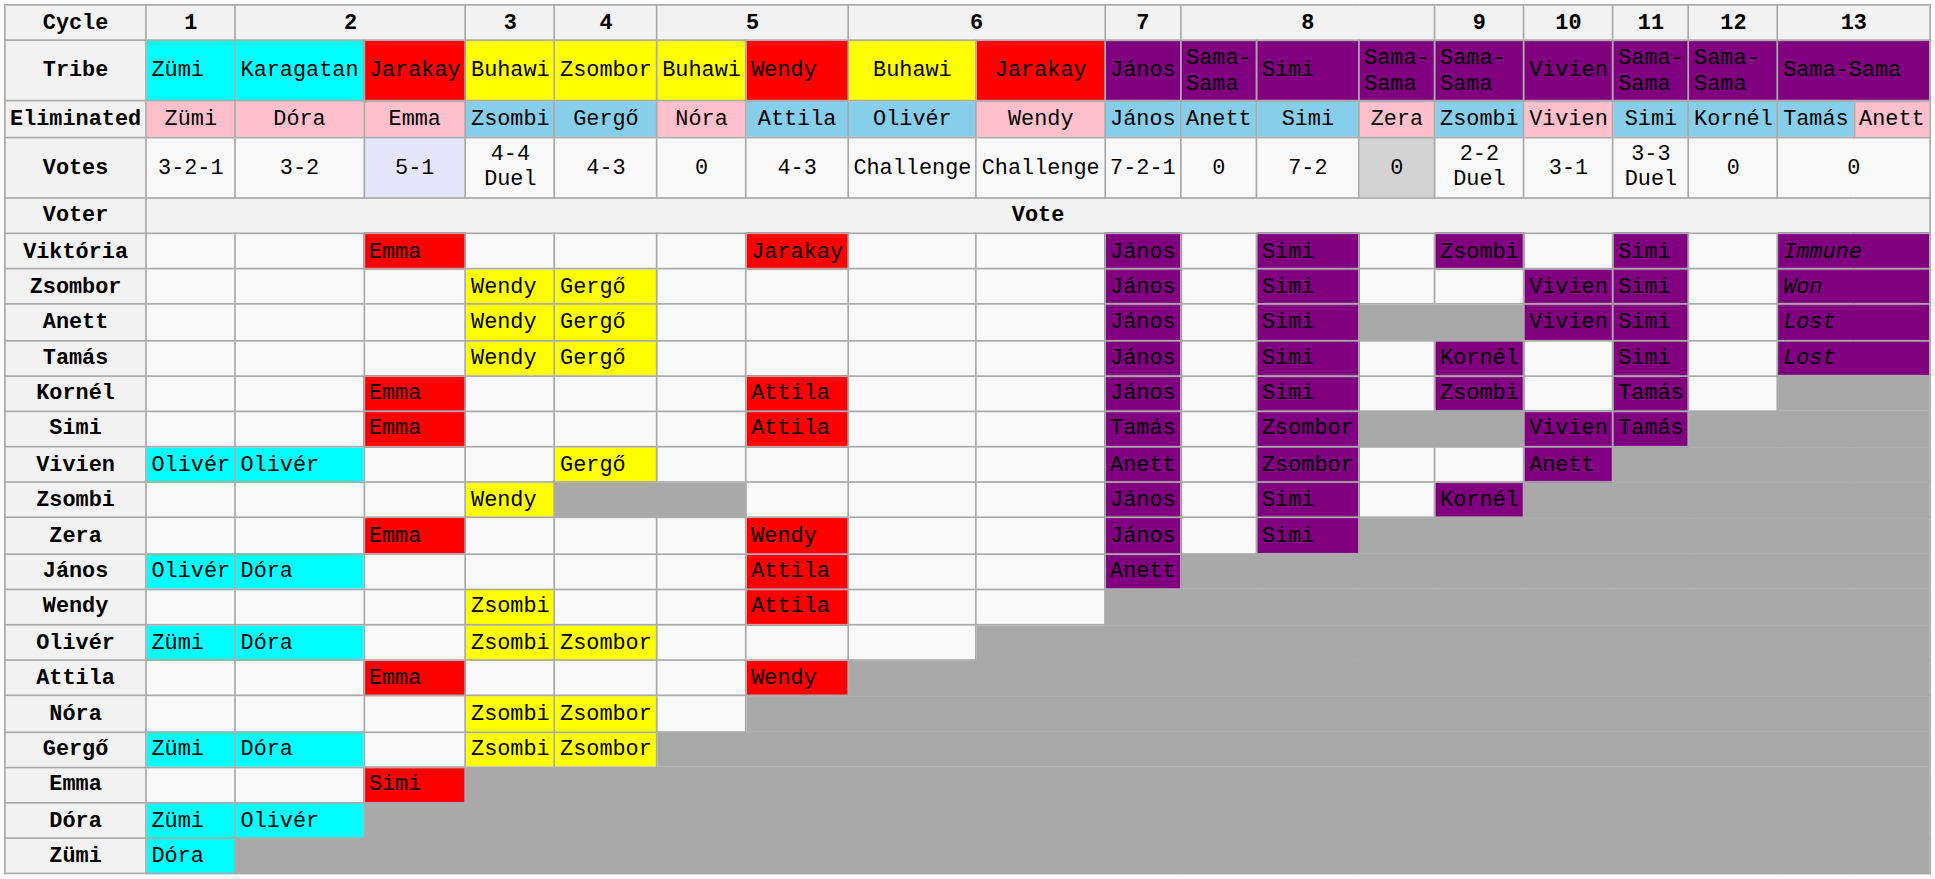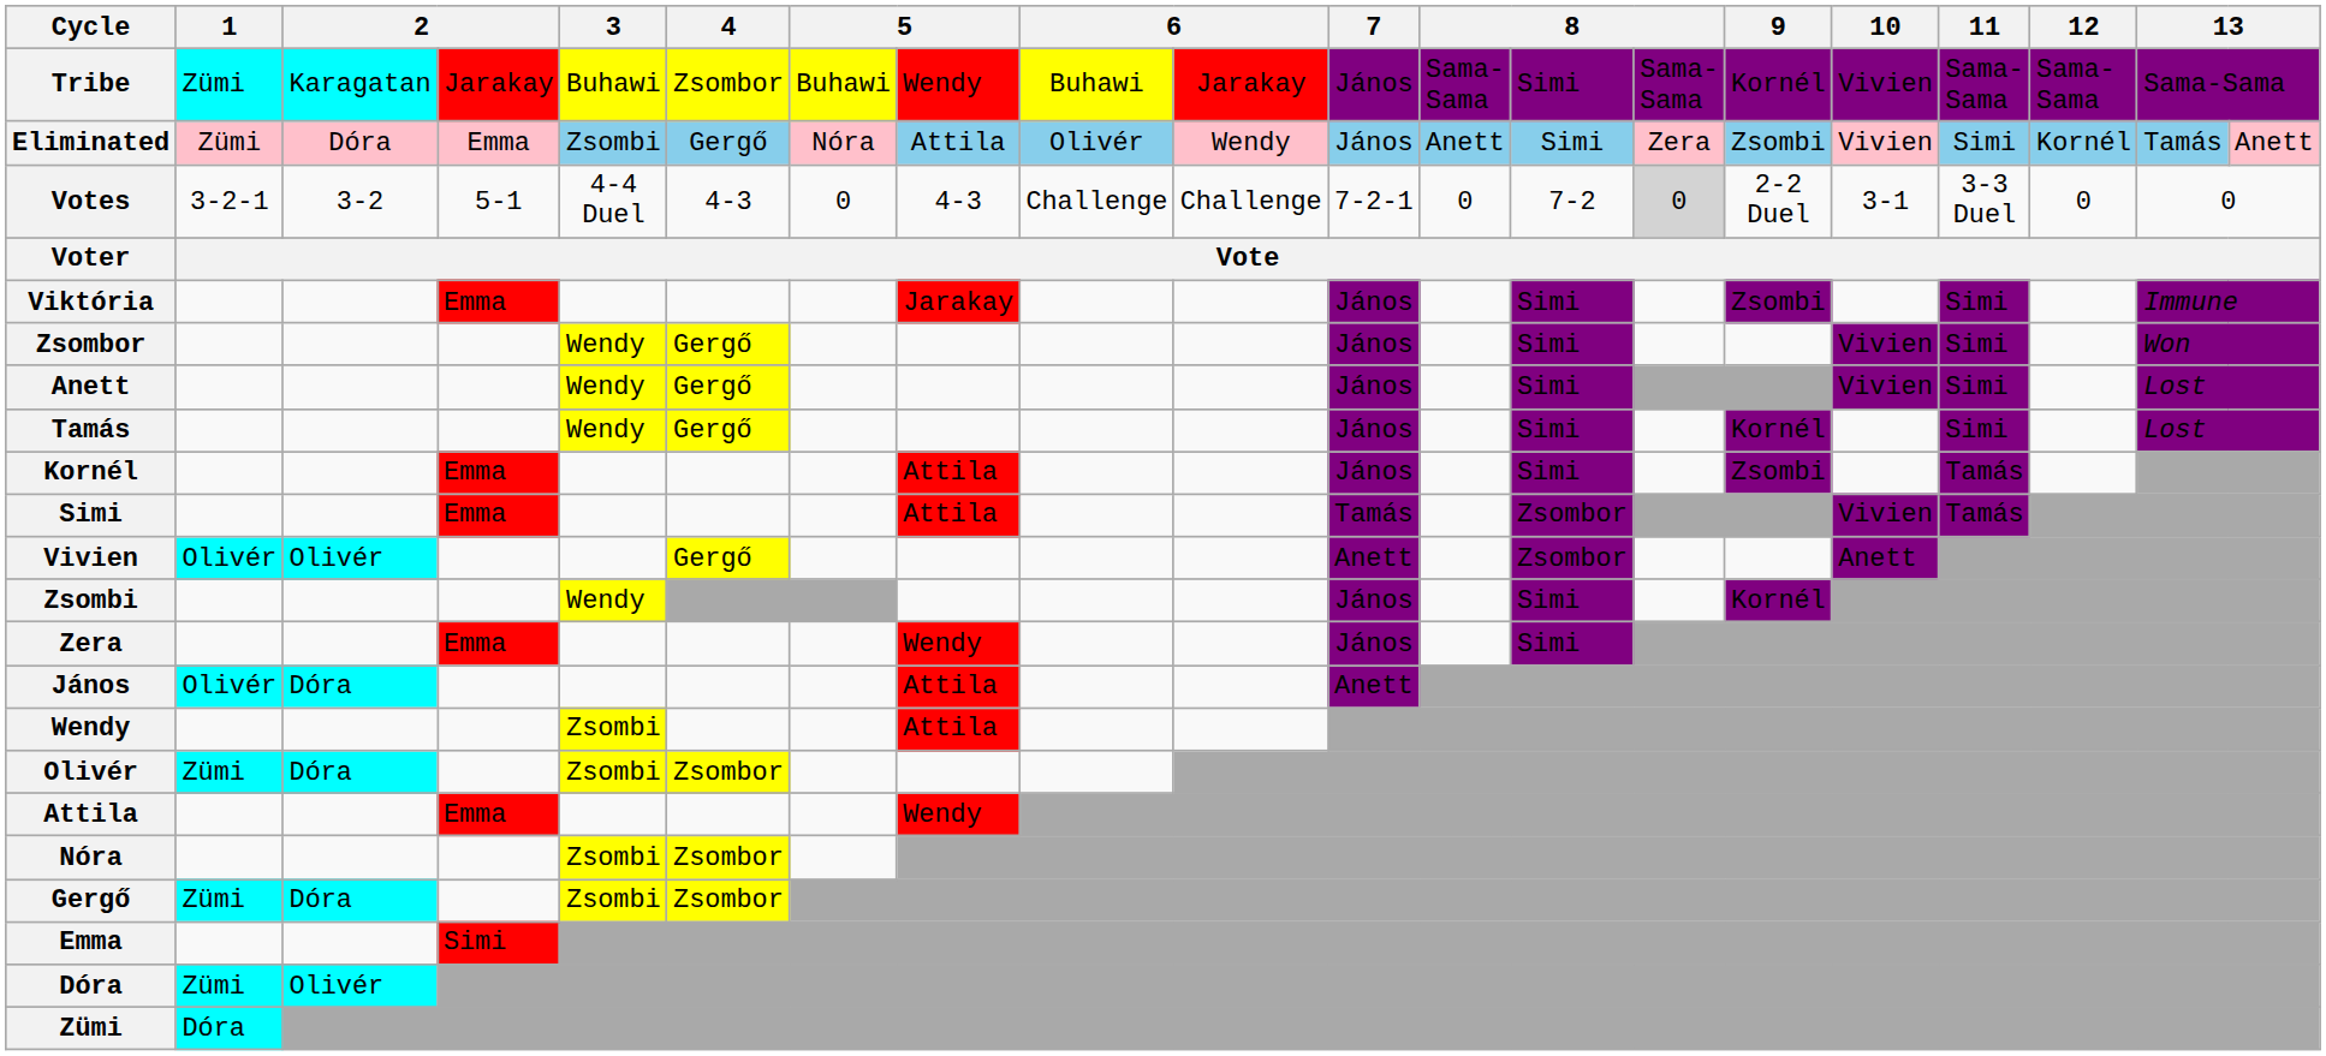Tribe | 9: Sama-Sama -> Kornél
Votes | column 4: lavender background -> no background
